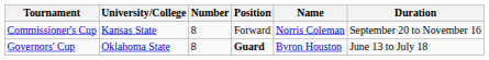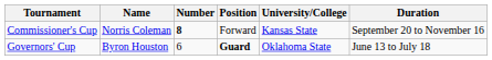columns swapped: Name <-> University/College
Commissioner's Cup | Number: normal -> bold
Governors' Cup | Number: 8 -> 6
